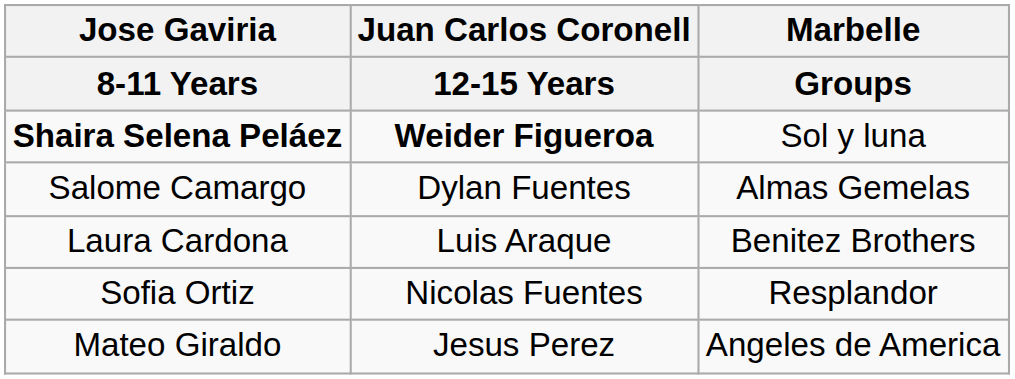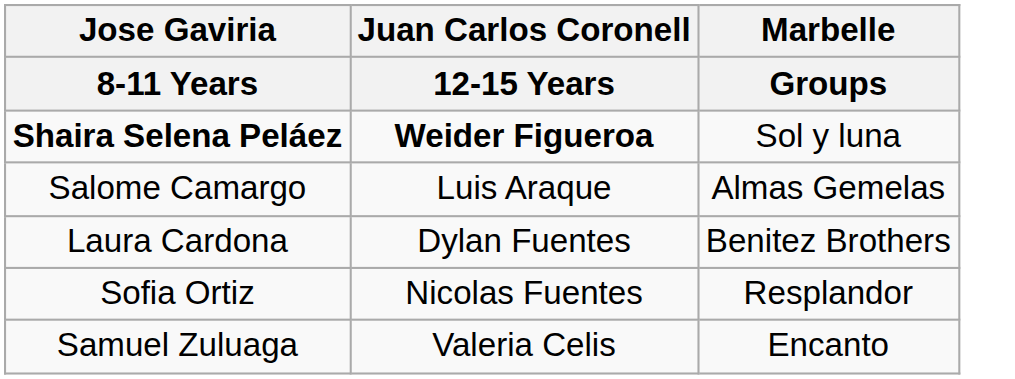Salome Camargo | Juan Carlos Coronell / 12-15 Years: Dylan Fuentes -> Luis Araque
Laura Cardona | Juan Carlos Coronell / 12-15 Years: Luis Araque -> Dylan Fuentes
- row: Mateo Giraldo | Jesus Perez | Angeles de America
+ row: Samuel Zuluaga | Valeria Celis | Encanto
